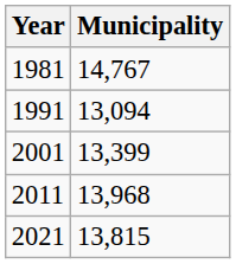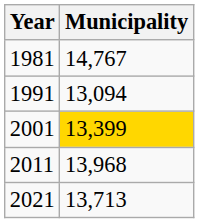2001 | Municipality: no background -> gold background
2021 | Municipality: 13,815 -> 13,713
